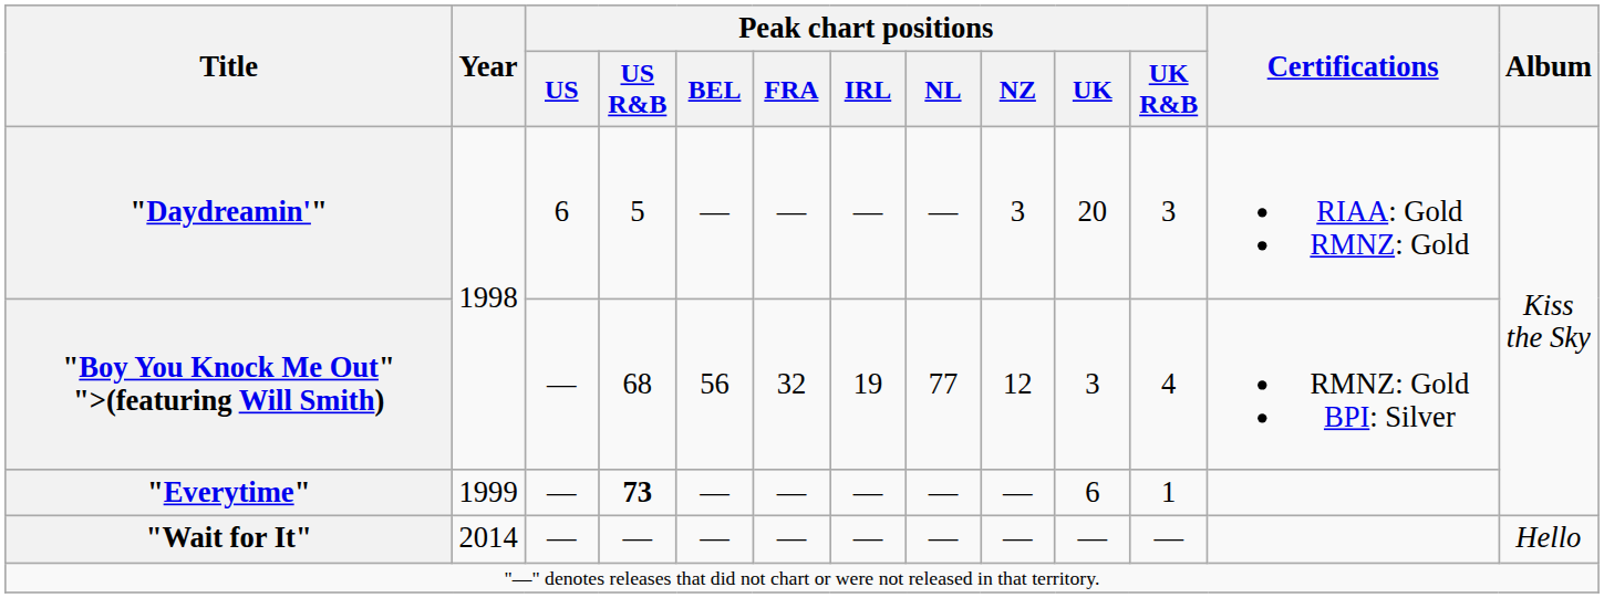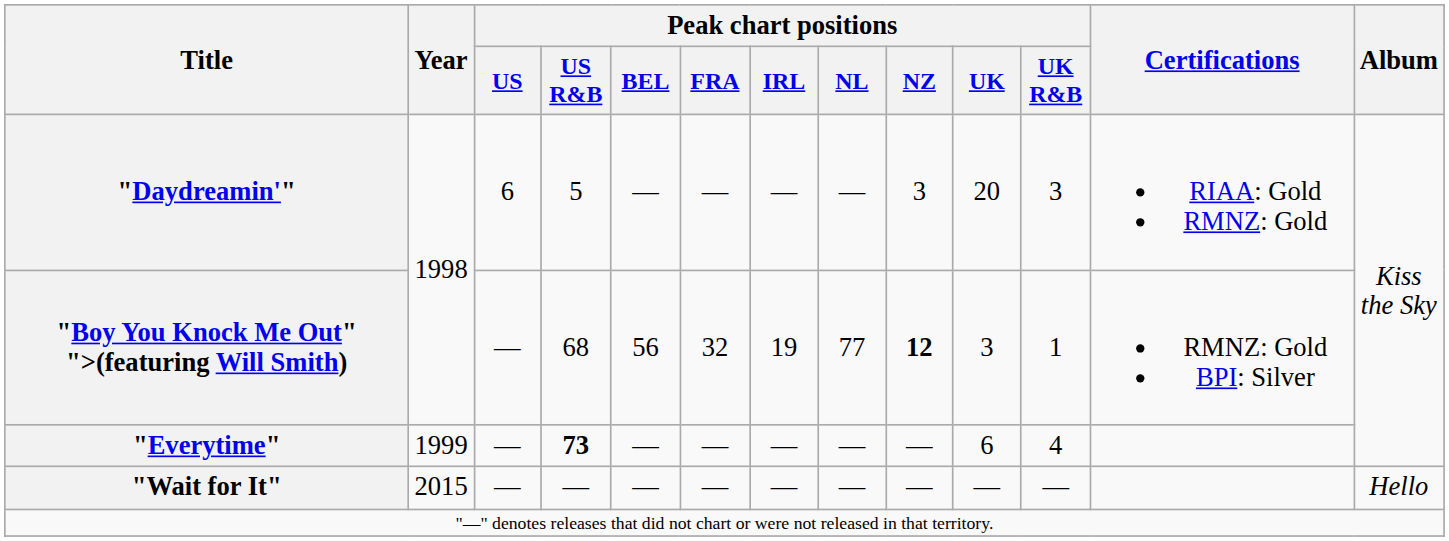"Boy You Knock Me Out" ">(featuring Will Smith) | Peak chart positions / NZ: normal -> bold
"Boy You Knock Me Out" ">(featuring Will Smith) | Peak chart positions / UK R&B: 4 -> 1
"Everytime" | Peak chart positions / UK R&B: 1 -> 4
"Wait for It" | Year: 2014 -> 2015
